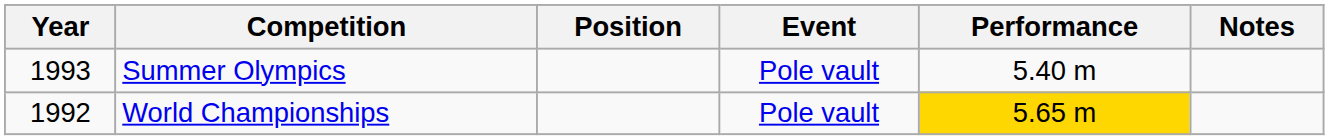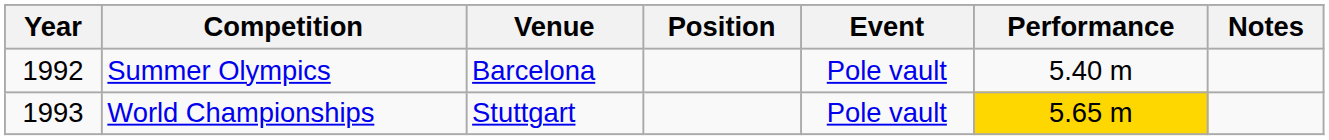+ column: Venue | Barcelona | Stuttgart
Summer Olympics | Year: 1993 -> 1992
World Championships | Year: 1992 -> 1993
